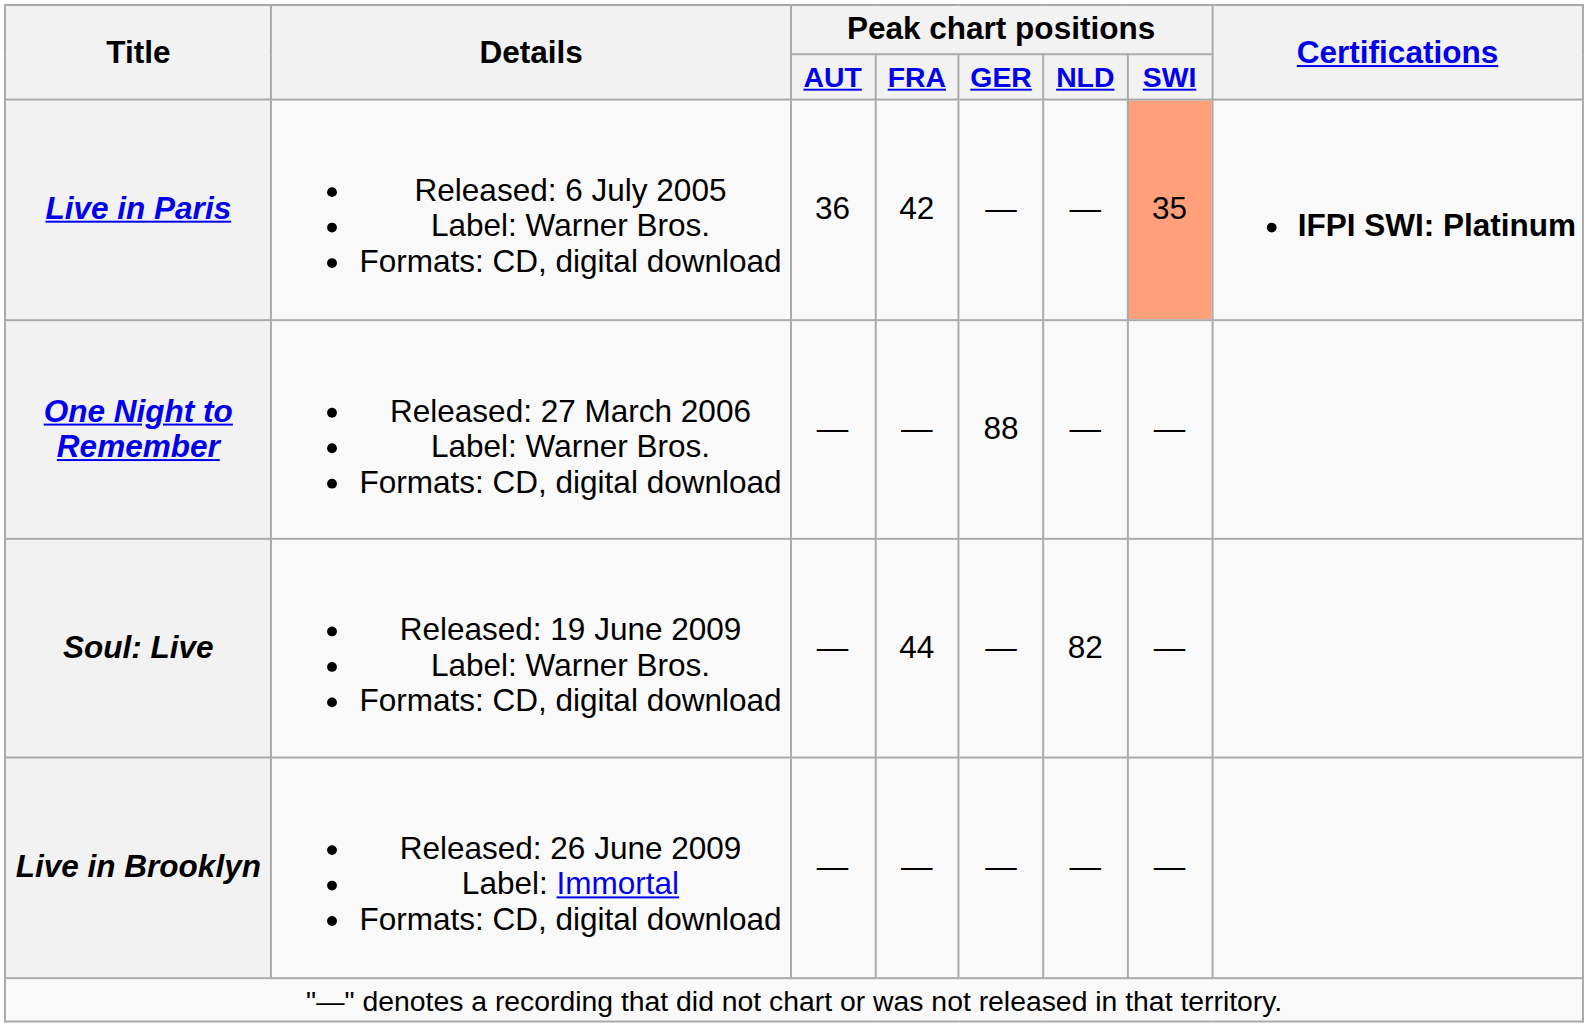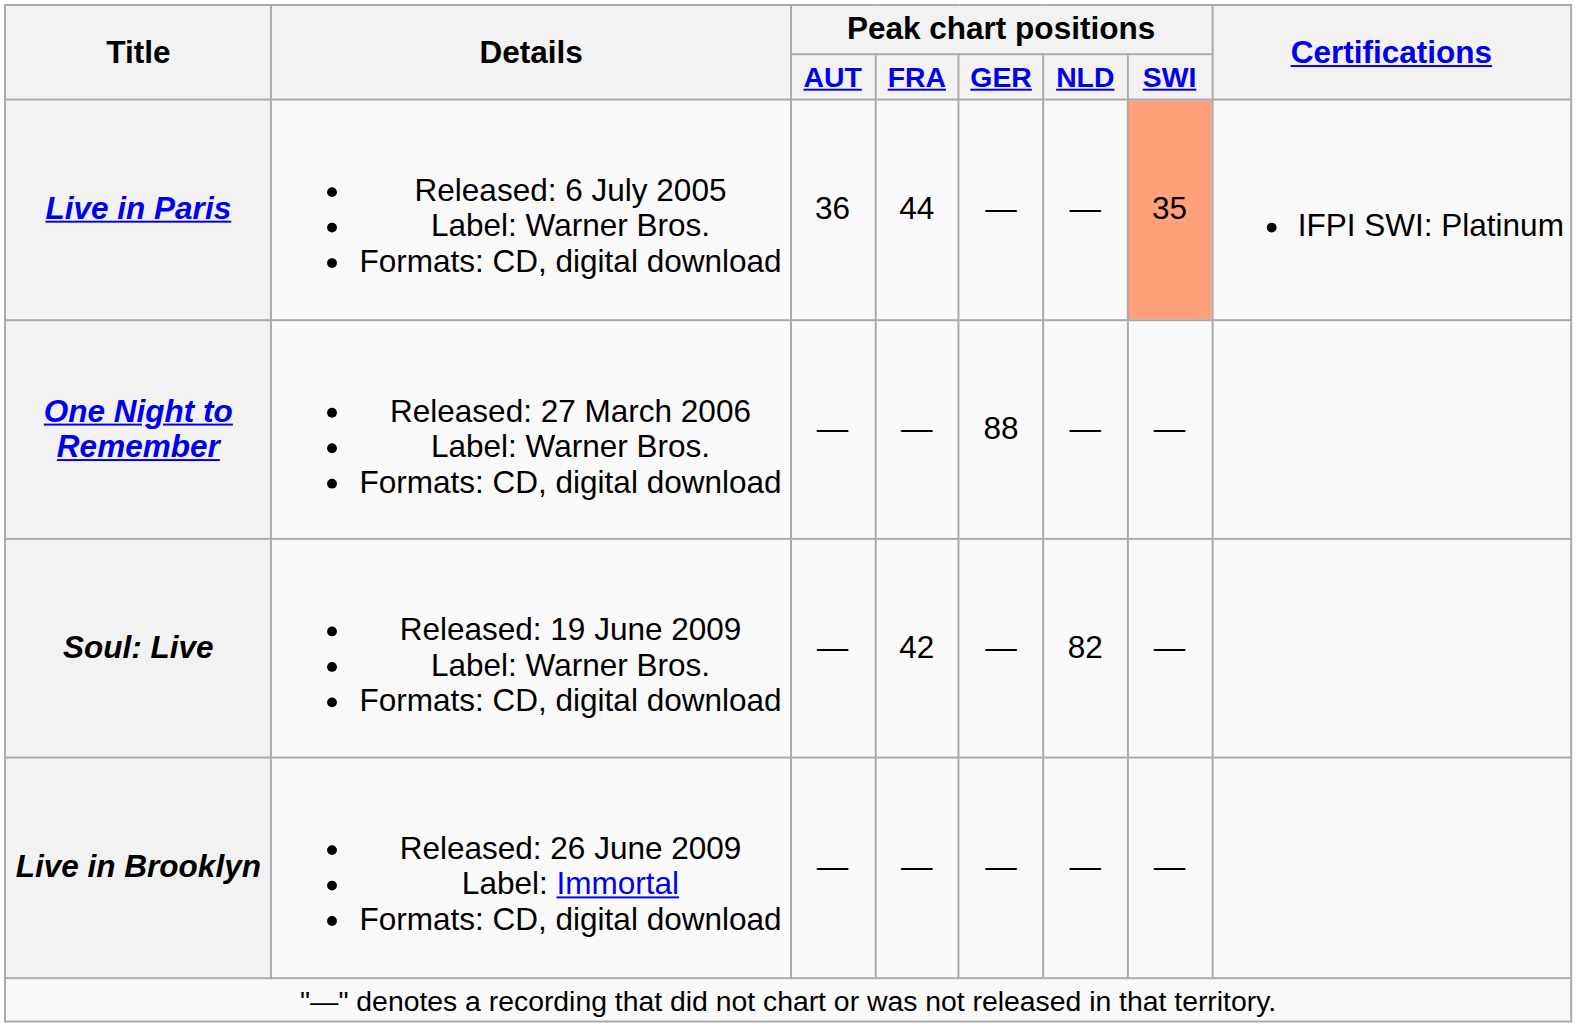Live in Paris | Peak chart positions / FRA: 42 -> 44
Live in Paris | Certifications: bold -> normal
Soul: Live | Peak chart positions / FRA: 44 -> 42
